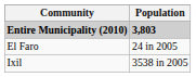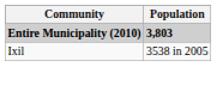- row: El Faro | 24 in 2005
